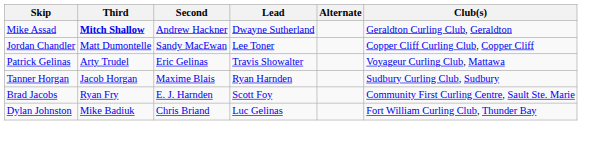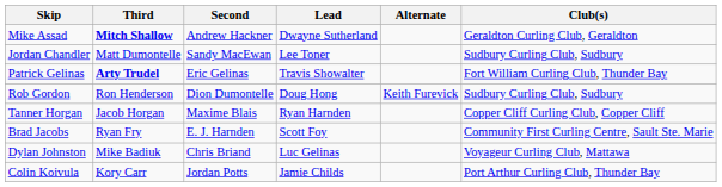Jordan Chandler | Club(s): Copper Cliff Curling Club, Copper Cliff -> Sudbury Curling Club, Sudbury
Patrick Gelinas | Third: normal -> bold
Patrick Gelinas | Club(s): Voyageur Curling Club, Mattawa -> Fort William Curling Club, Thunder Bay
+ row: Rob Gordon | Ron Henderson | Dion Dumontelle | Doug Hong | Keith Furevick | Sudbury Curling Club, Sudbury
Tanner Horgan | Club(s): Sudbury Curling Club, Sudbury -> Copper Cliff Curling Club, Copper Cliff
Dylan Johnston | Club(s): Fort William Curling Club, Thunder Bay -> Voyageur Curling Club, Mattawa
+ row: Colin Koivula | Kory Carr | Jordan Potts | Jamie Childs | Port Arthur Curling Club, Thunder Bay
